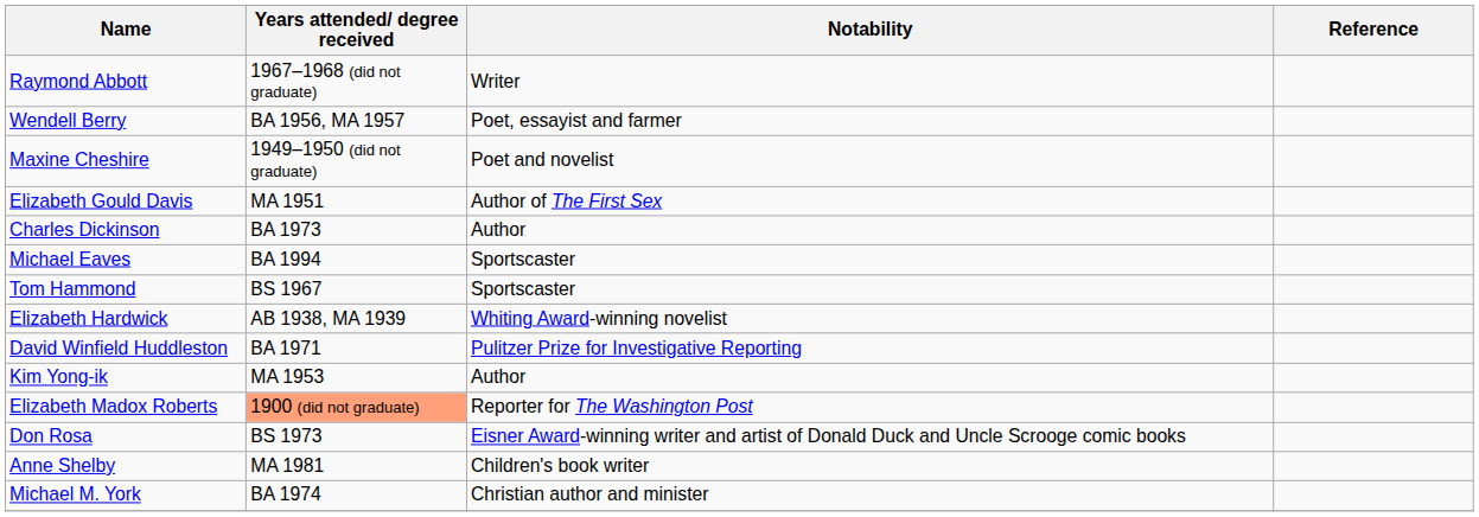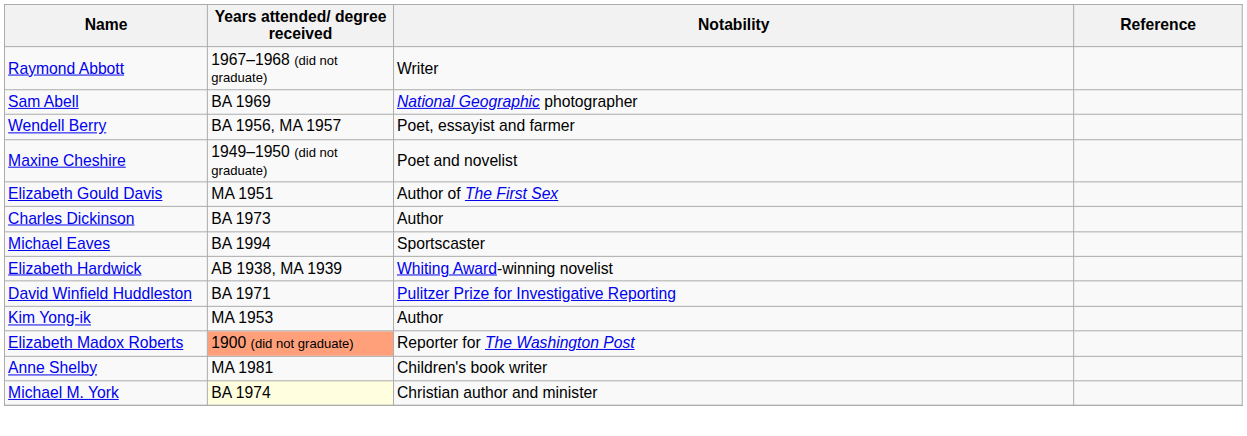+ row: Sam Abell | BA 1969 | National Geographic photographer
- row: Tom Hammond | BS 1967 | Sportscaster
- row: Don Rosa | BS 1973 | Eisner Award-winning writer and artist of Donald Duck and Uncle Scrooge comic books
Michael M. York | Years attended/ degree received: no background -> lightyellow background
